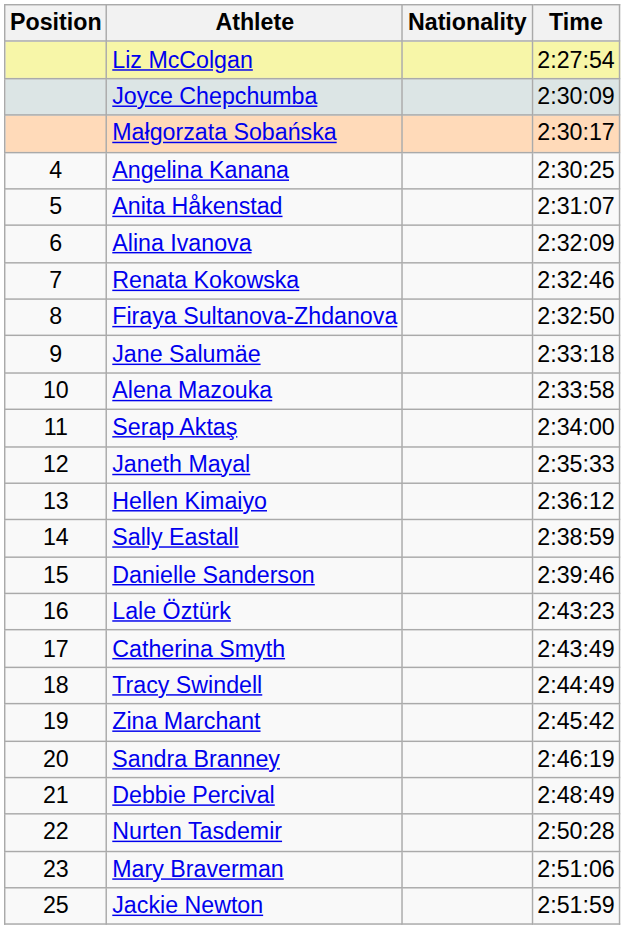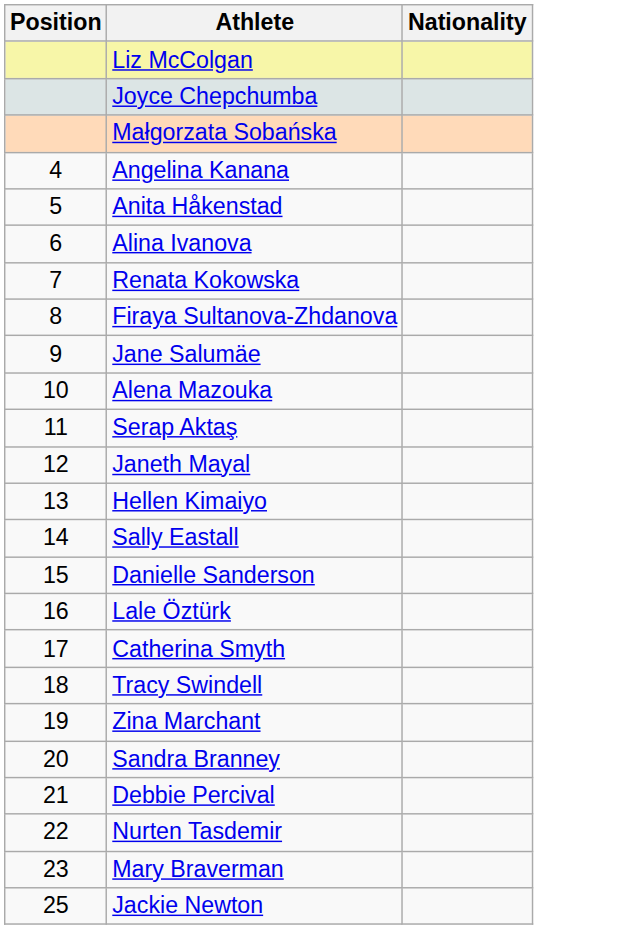- column: Time | 2:27:54 | 2:30:09 | 2:30:17 | 2:30:25 | 2:31:07 | 2:32:09 | 2:32:46 | 2:32:50 | 2:33:18 | 2:33:58 | 2:34:00 | 2:35:33 | 2:36:12 | 2:38:59 | 2:39:46 | 2:43:23 | 2:43:49 | 2:44:49 | 2:45:42 | 2:46:19 | 2:48:49 | 2:50:28 | 2:51:06 | 2:51:59
